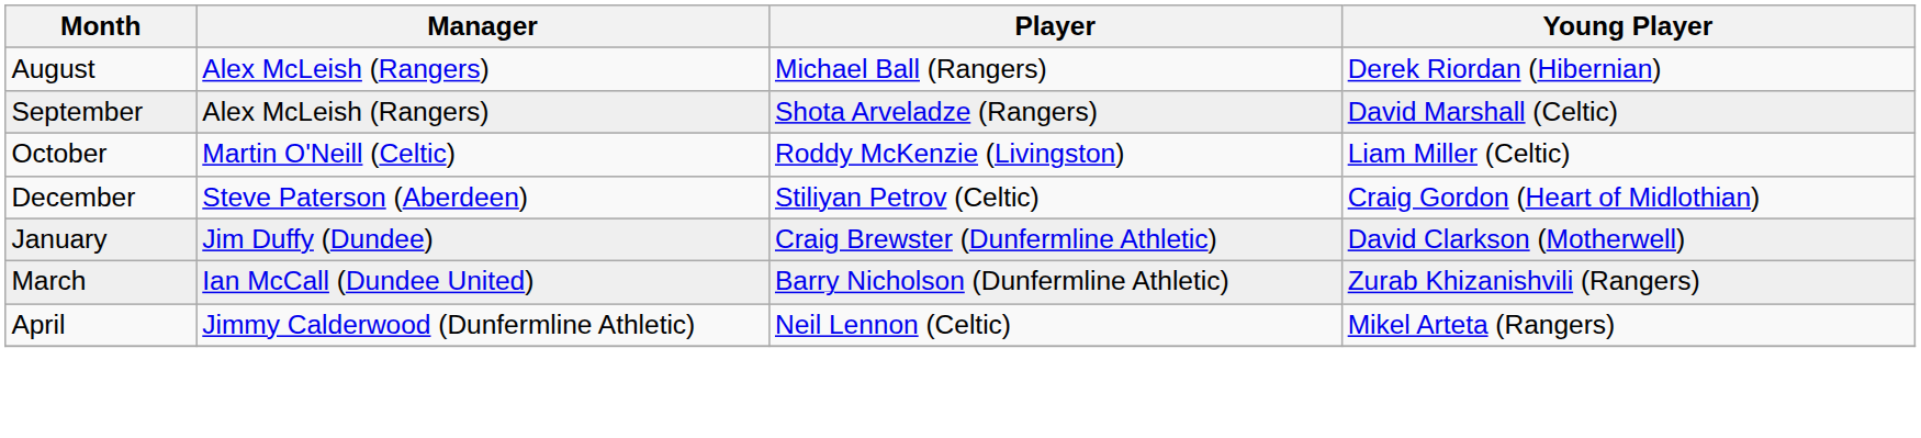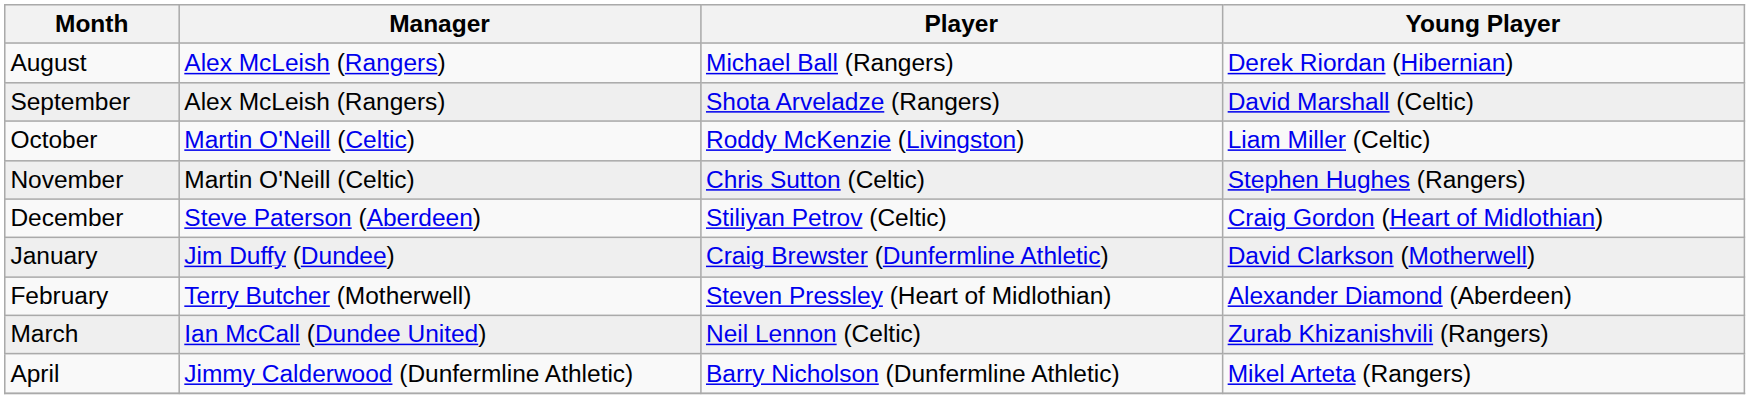+ row: November | Martin O'Neill (Celtic) | Chris Sutton (Celtic) | Stephen Hughes (Rangers)
+ row: February | Terry Butcher (Motherwell) | Steven Pressley (Heart of Midlothian) | Alexander Diamond (Aberdeen)
March | Player: Barry Nicholson (Dunfermline Athletic) -> Neil Lennon (Celtic)
April | Player: Neil Lennon (Celtic) -> Barry Nicholson (Dunfermline Athletic)
